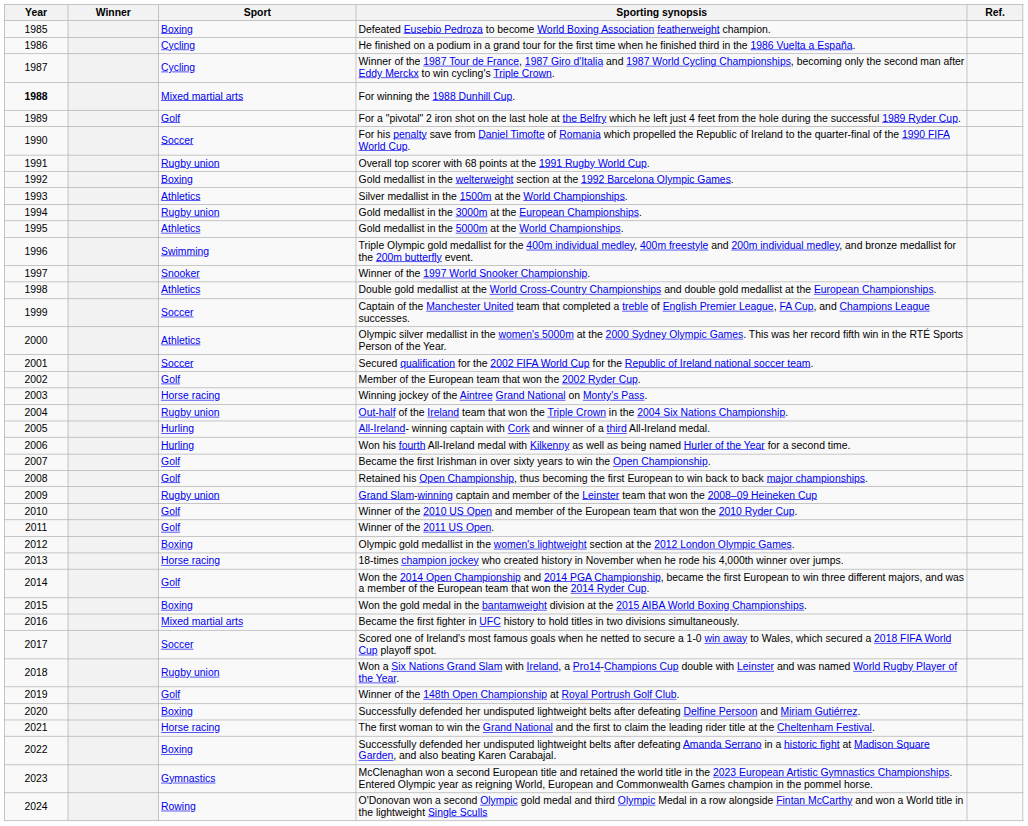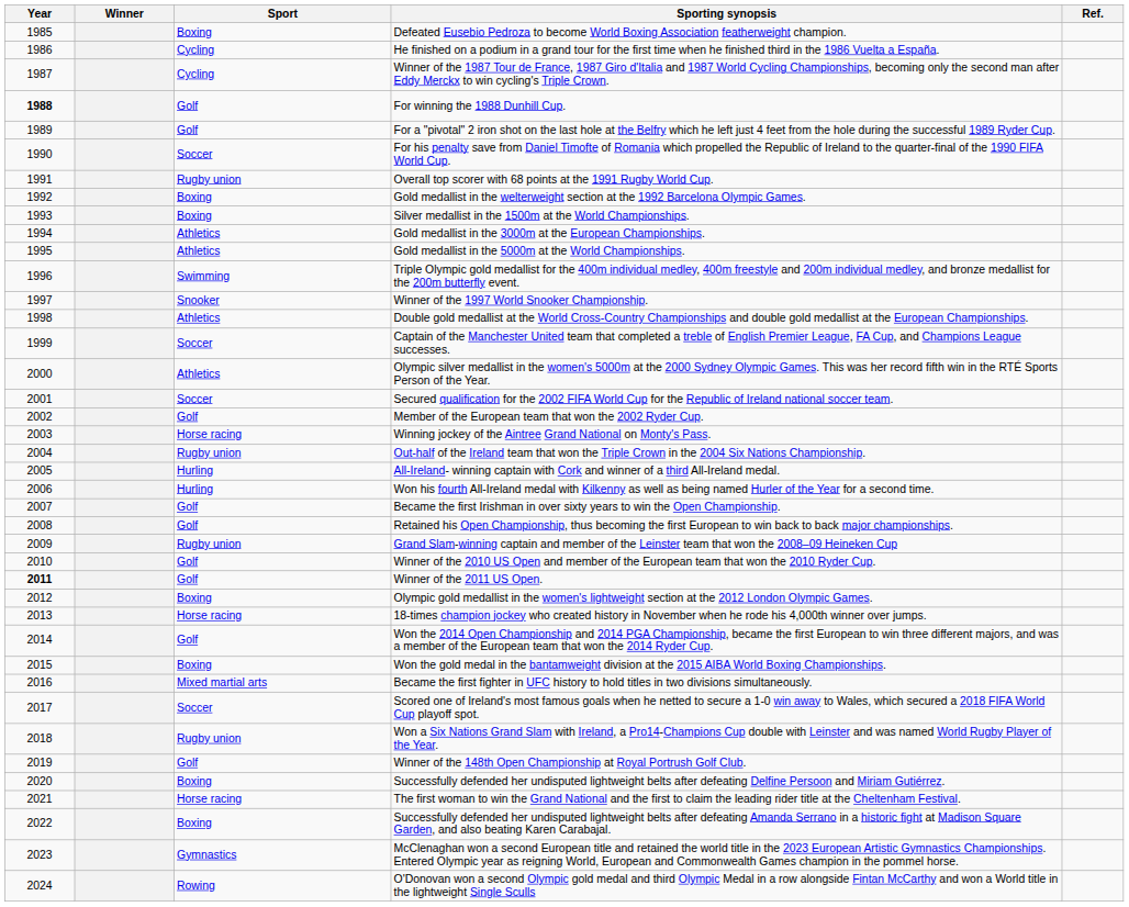For winning the 1988 Dunhill Cup. | Sport: Mixed martial arts -> Golf
Silver medallist in the 1500m at the World Championships. | Sport: Athletics -> Boxing
Gold medallist in the 3000m at the European Championships. | Sport: Rugby union -> Athletics
Winner of the 2011 US Open. | Year: normal -> bold
